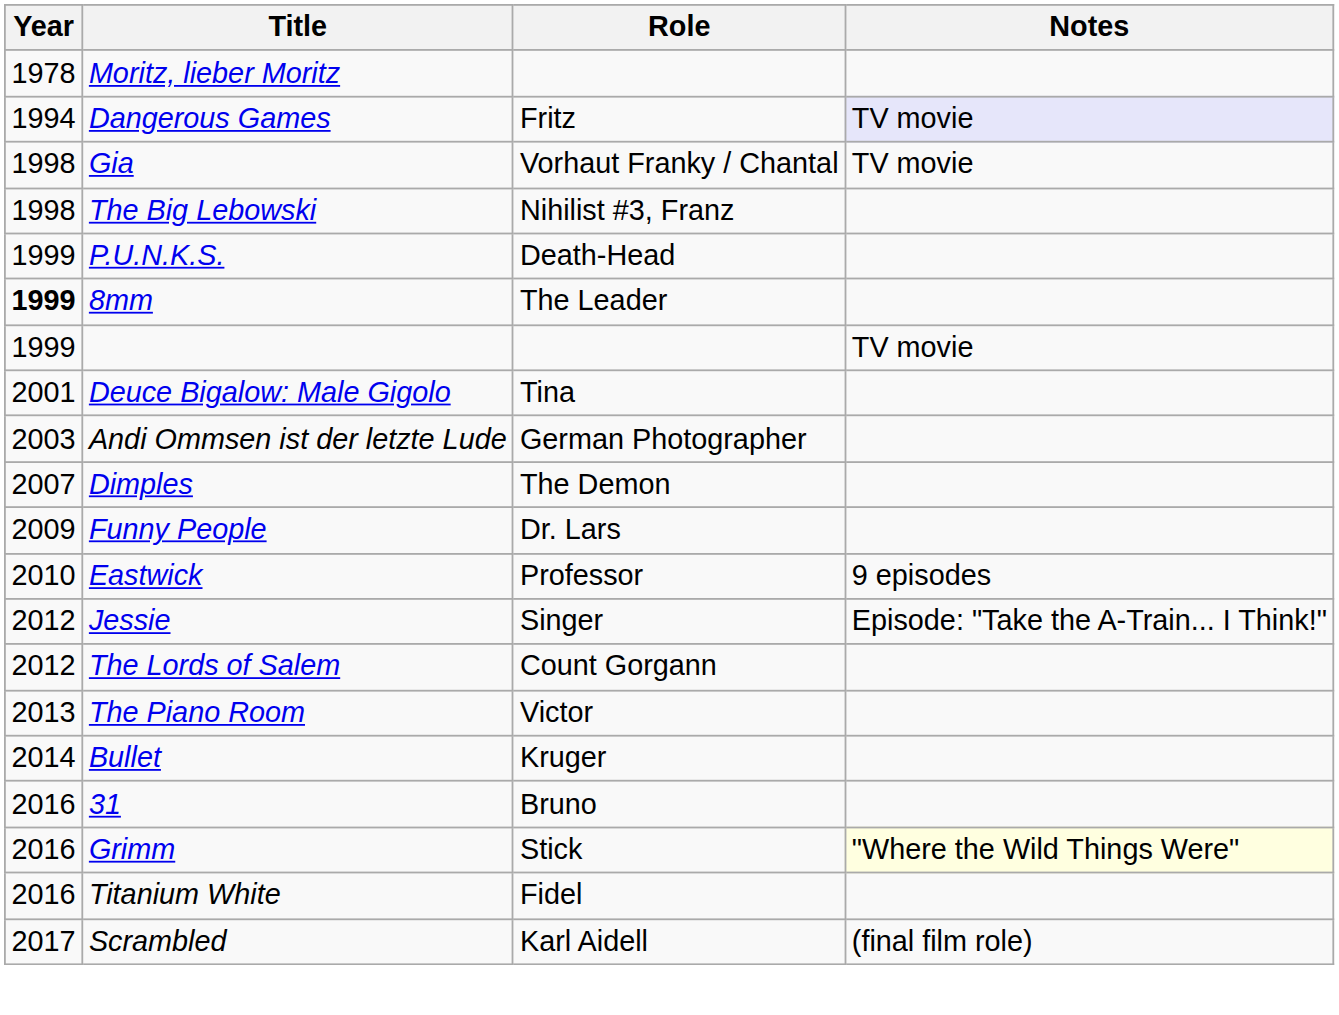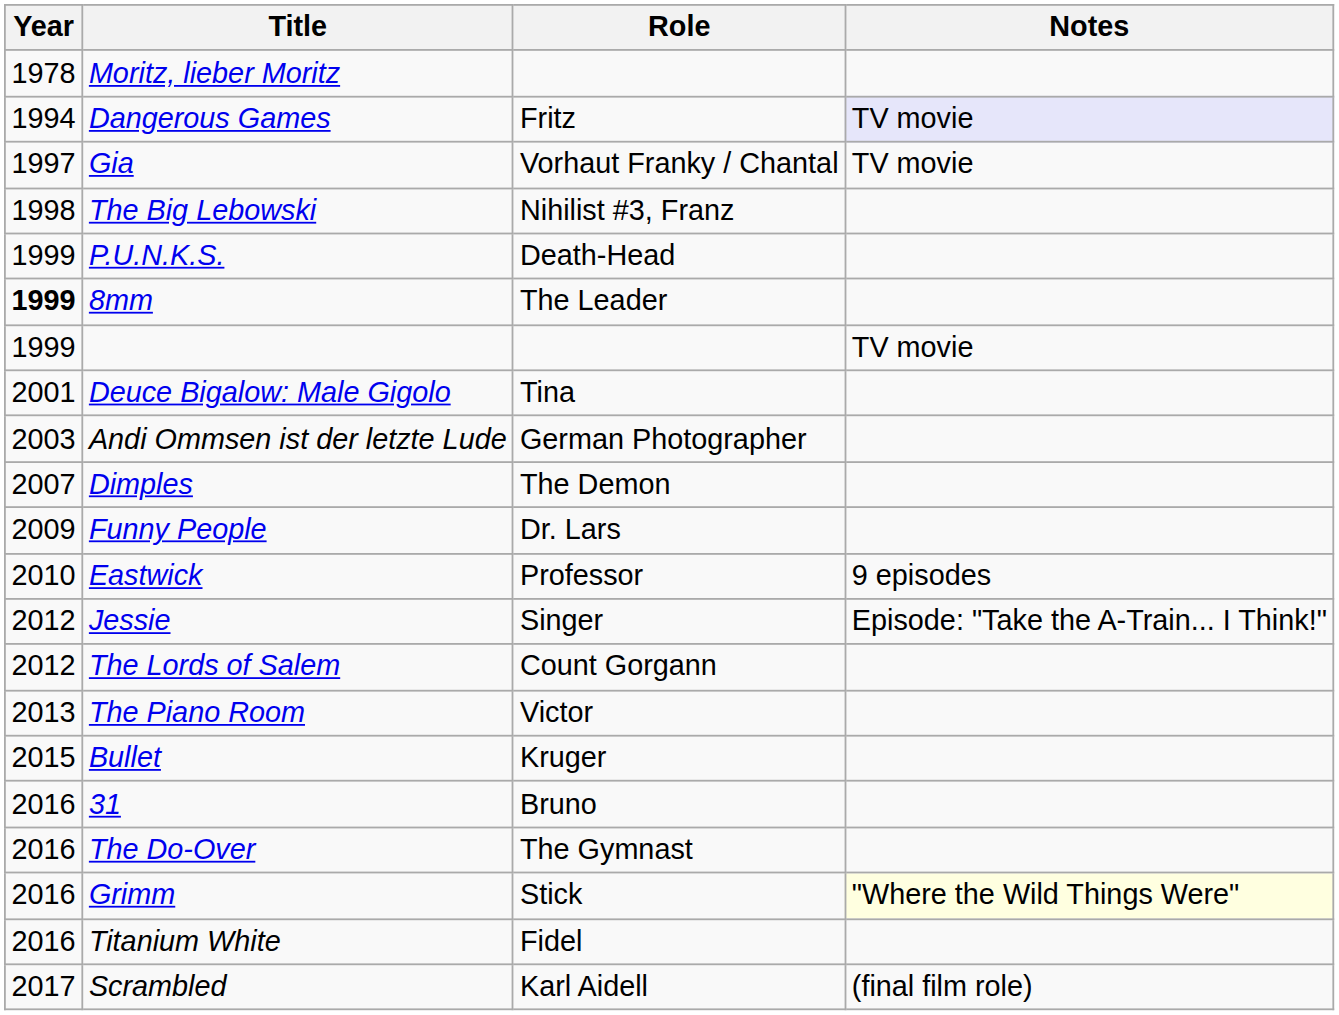Gia | Year: 1998 -> 1997
Bullet | Year: 2014 -> 2015
+ row: 2016 | The Do-Over | The Gymnast
